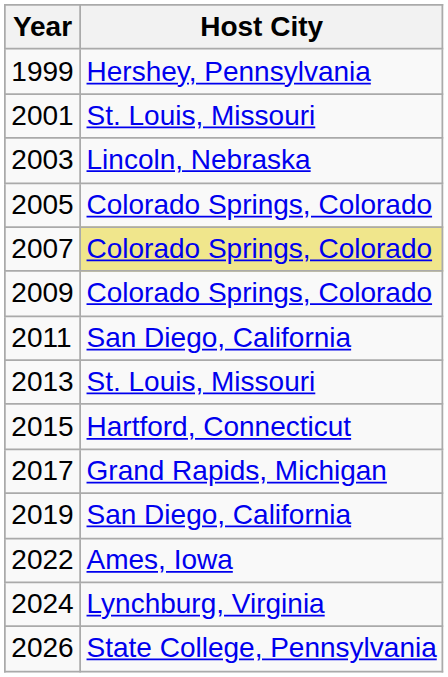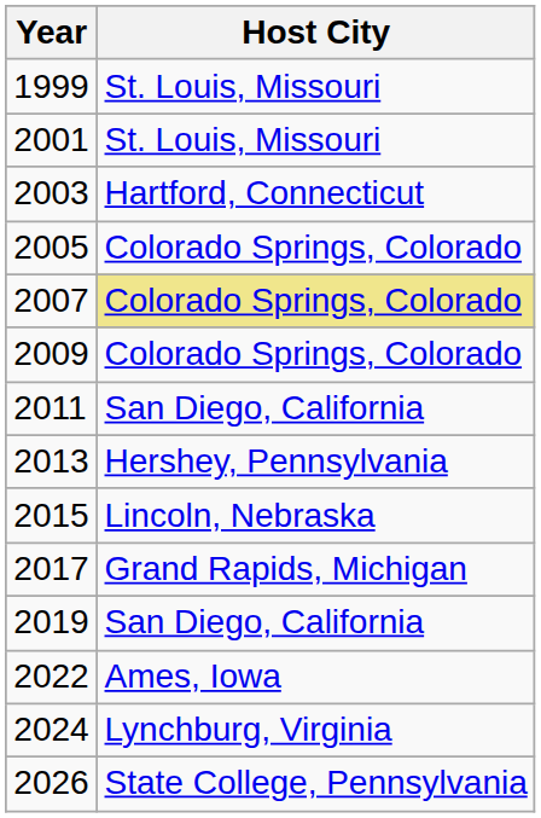1999 | Host City: Hershey, Pennsylvania -> St. Louis, Missouri
2003 | Host City: Lincoln, Nebraska -> Hartford, Connecticut
2013 | Host City: St. Louis, Missouri -> Hershey, Pennsylvania
2015 | Host City: Hartford, Connecticut -> Lincoln, Nebraska
